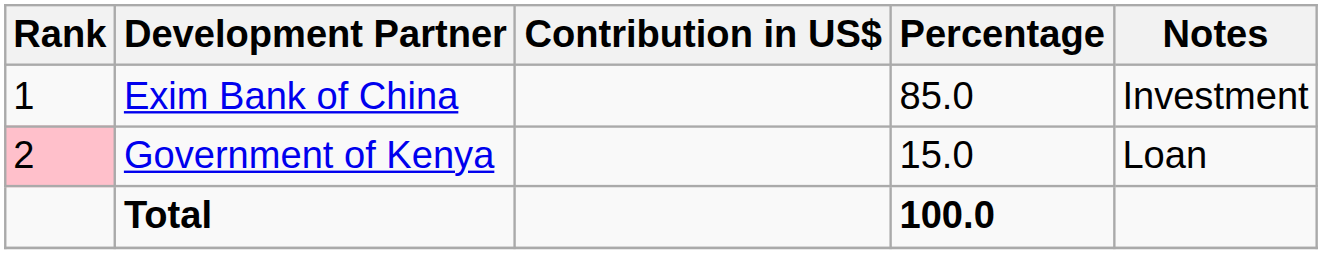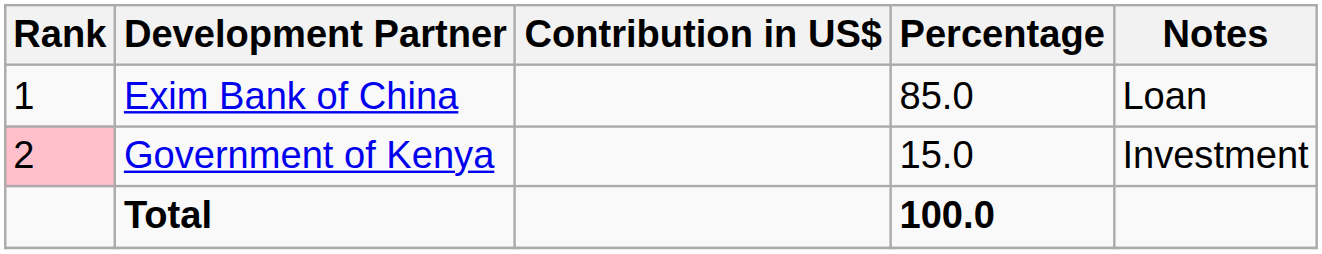Exim Bank of China | Notes: Investment -> Loan
Government of Kenya | Notes: Loan -> Investment
